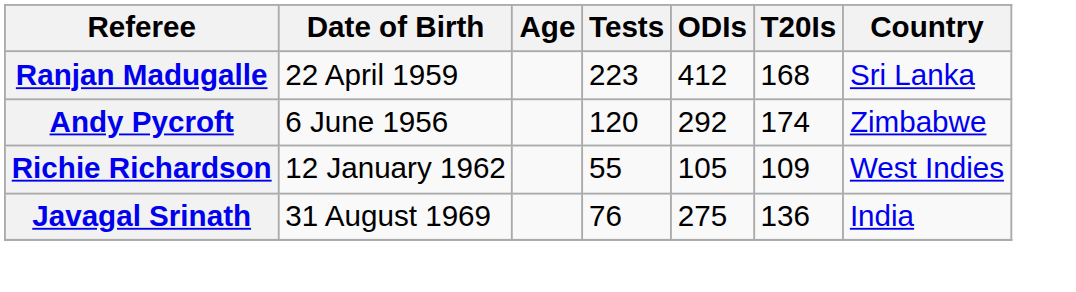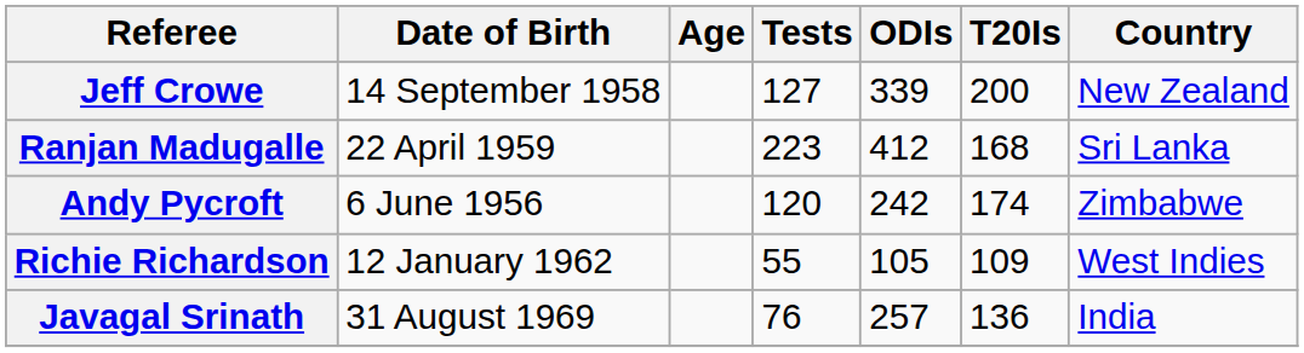+ row: Jeff Crowe | 14 September 1958 | 127 | 339 | 200 | New Zealand
Andy Pycroft | ODIs: 292 -> 242
Javagal Srinath | ODIs: 275 -> 257
